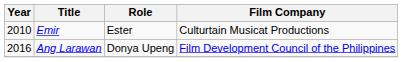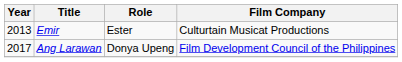Emir | Year: 2010 -> 2013
Ang Larawan | Year: 2016 -> 2017
